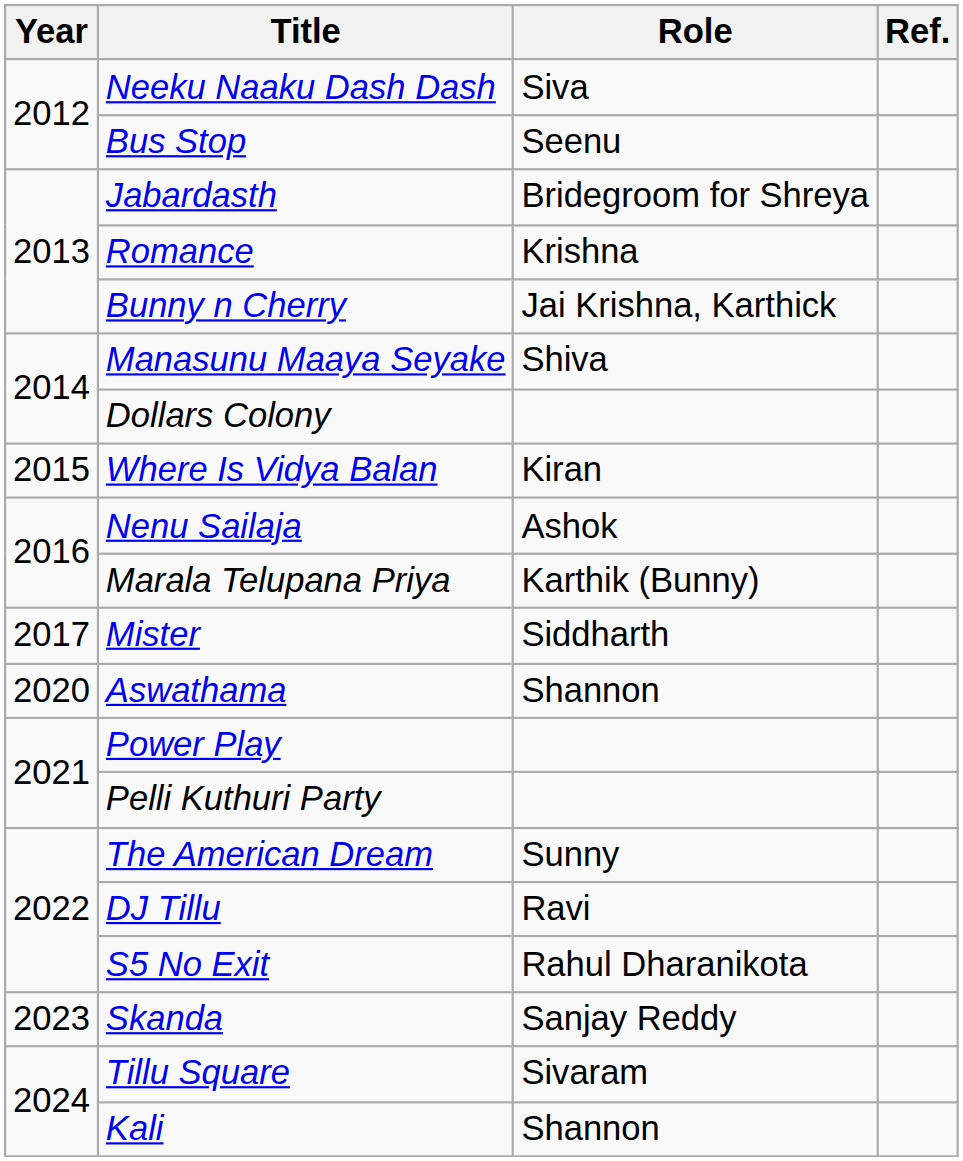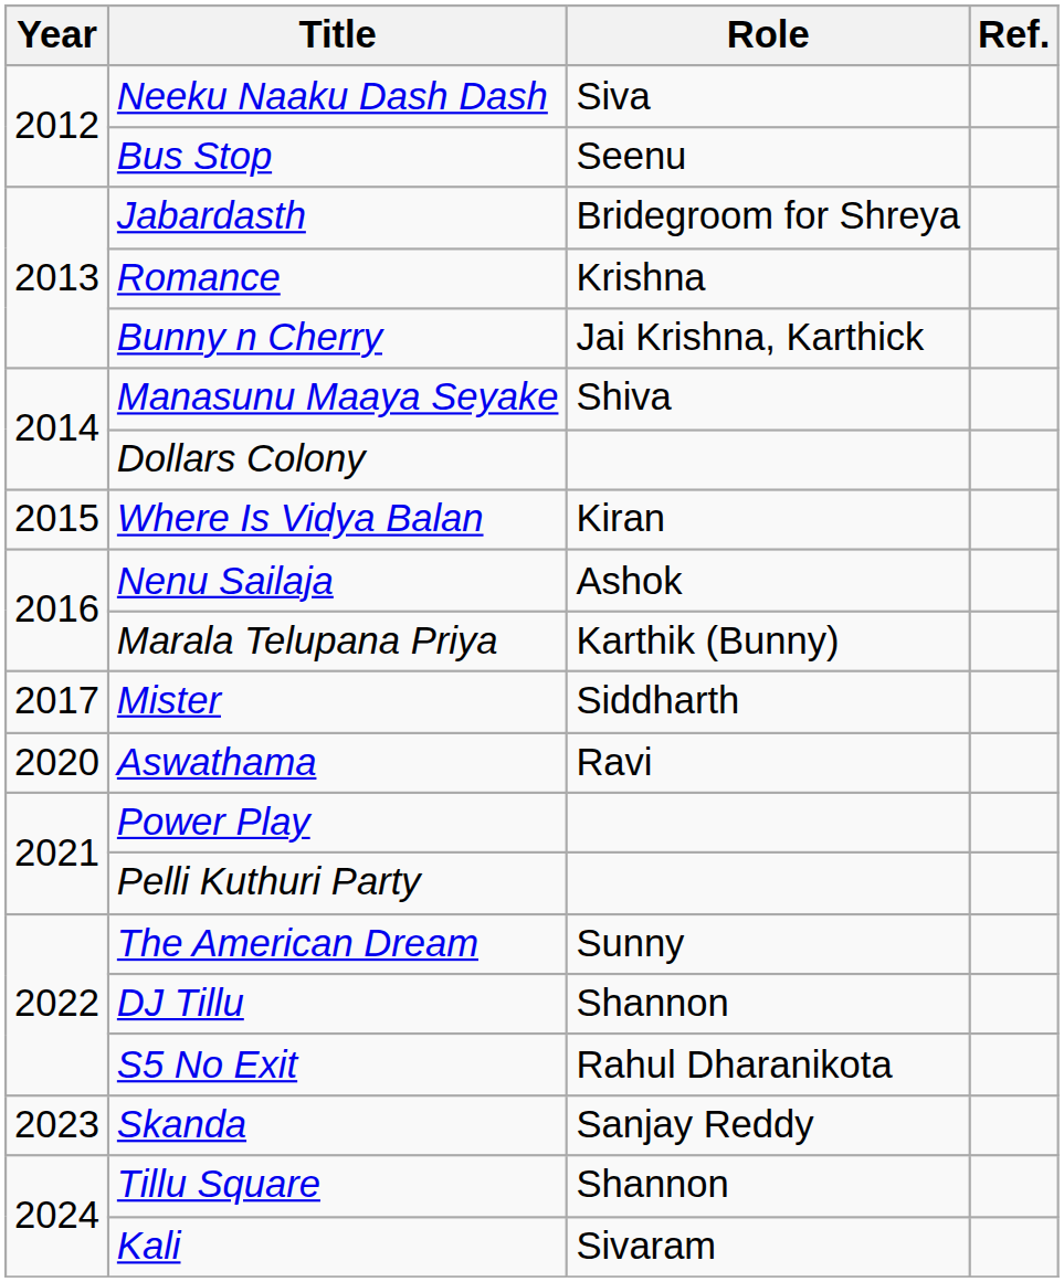Aswathama | Role: Shannon -> Ravi
DJ Tillu | Role: Ravi -> Shannon
Tillu Square | Role: Sivaram -> Shannon
Kali | Role: Shannon -> Sivaram
